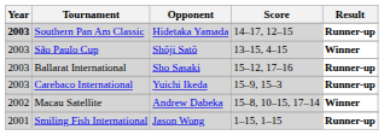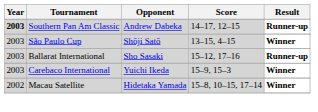Southern Pan Am Classic | Opponent: Hidetaka Yamada -> Andrew Dabeka
Carebaco International | Result: Runner-up -> Winner
Macau Satellite | Opponent: Andrew Dabeka -> Hidetaka Yamada
- row: 2001 | Smiling Fish International | Jason Wong | 1–15, 1–15 | Runner-up
